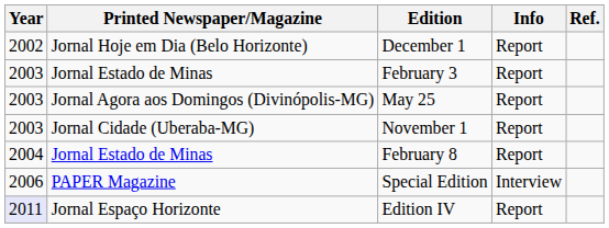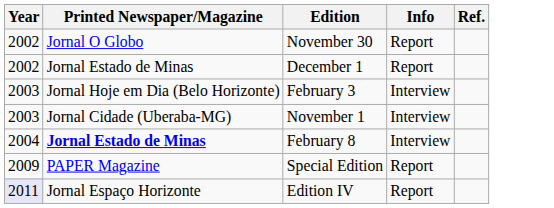+ row: 2002 | Jornal O Globo | November 30 | Report
December 1 | Printed Newspaper/Magazine: Jornal Hoje em Dia (Belo Horizonte) -> Jornal Estado de Minas
February 3 | Printed Newspaper/Magazine: Jornal Estado de Minas -> Jornal Hoje em Dia (Belo Horizonte)
February 3 | Info: Report -> Interview
- row: 2003 | Jornal Agora aos Domingos (Divinópolis-MG) | May 25 | Report
November 1 | Info: Report -> Interview
February 8 | Printed Newspaper/Magazine: normal -> bold
February 8 | Info: Report -> Interview
Special Edition | Year: 2006 -> 2009
Special Edition | Info: Interview -> Report
